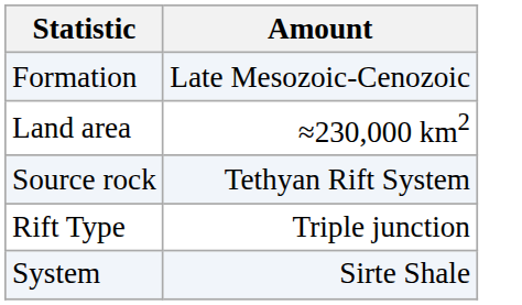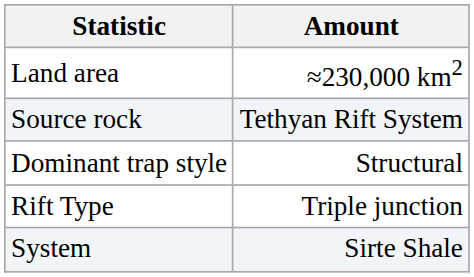- row: Formation | Late Mesozoic-Cenozoic
+ row: Dominant trap style | Structural
